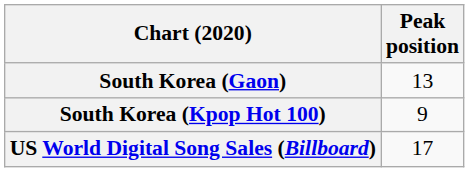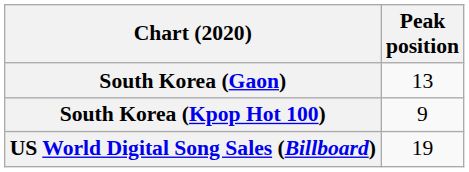US World Digital Song Sales (Billboard) | Peak position: 17 -> 19
